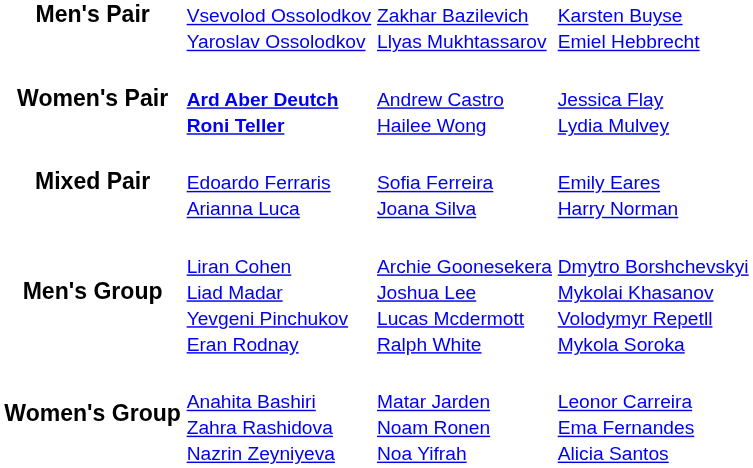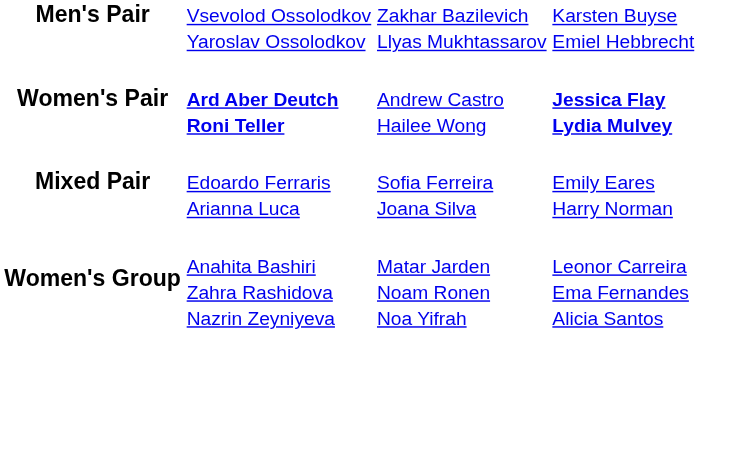Women's Pair | column 4: normal -> bold
- row: Men's Group | Liran Cohen Liad Madar Yevgeni Pinchukov Eran Rodnay | Archie Goonesekera Joshua Lee Lucas Mcdermott Ralph White | Dmytro Borshchevskyi Mykolai Khasanov Volodymyr Repetll Mykola Soroka
